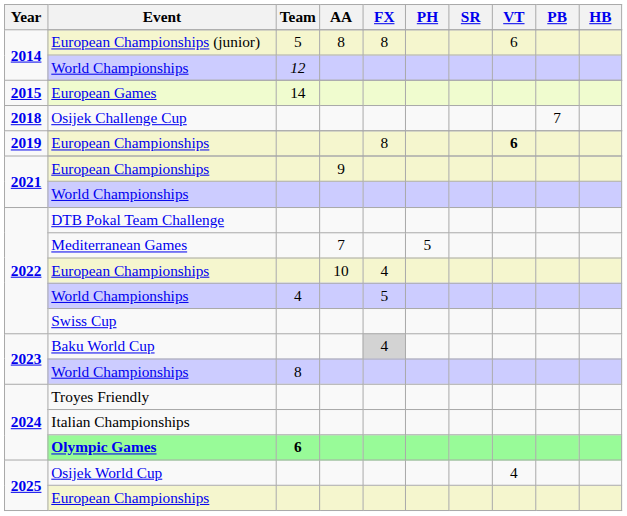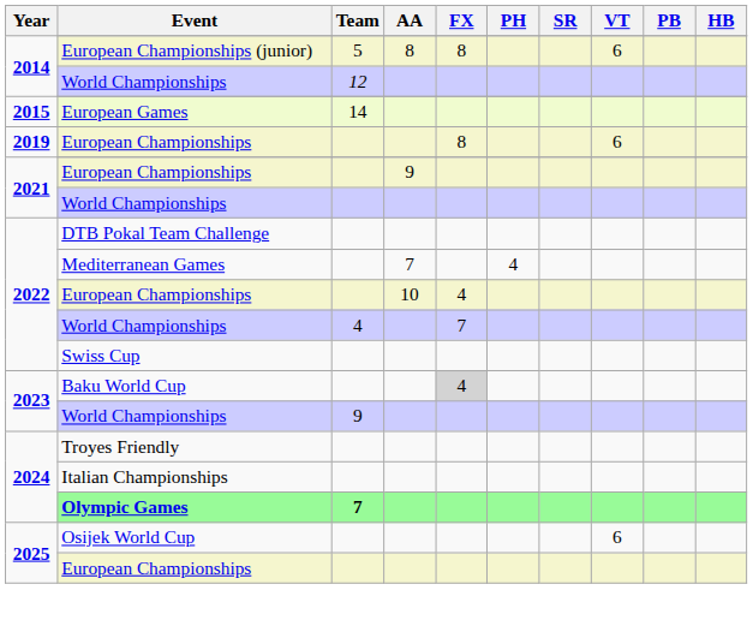- row: 2018 | Osijek Challenge Cup | 7
2019 / European Championships | VT: bold -> normal
Mediterranean Games | PH: 5 -> 4
2022 / World Championships | FX: 5 -> 7
2023 / World Championships | Team: 8 -> 9
Olympic Games | Team: 6 -> 7
Osijek World Cup | VT: 4 -> 6
